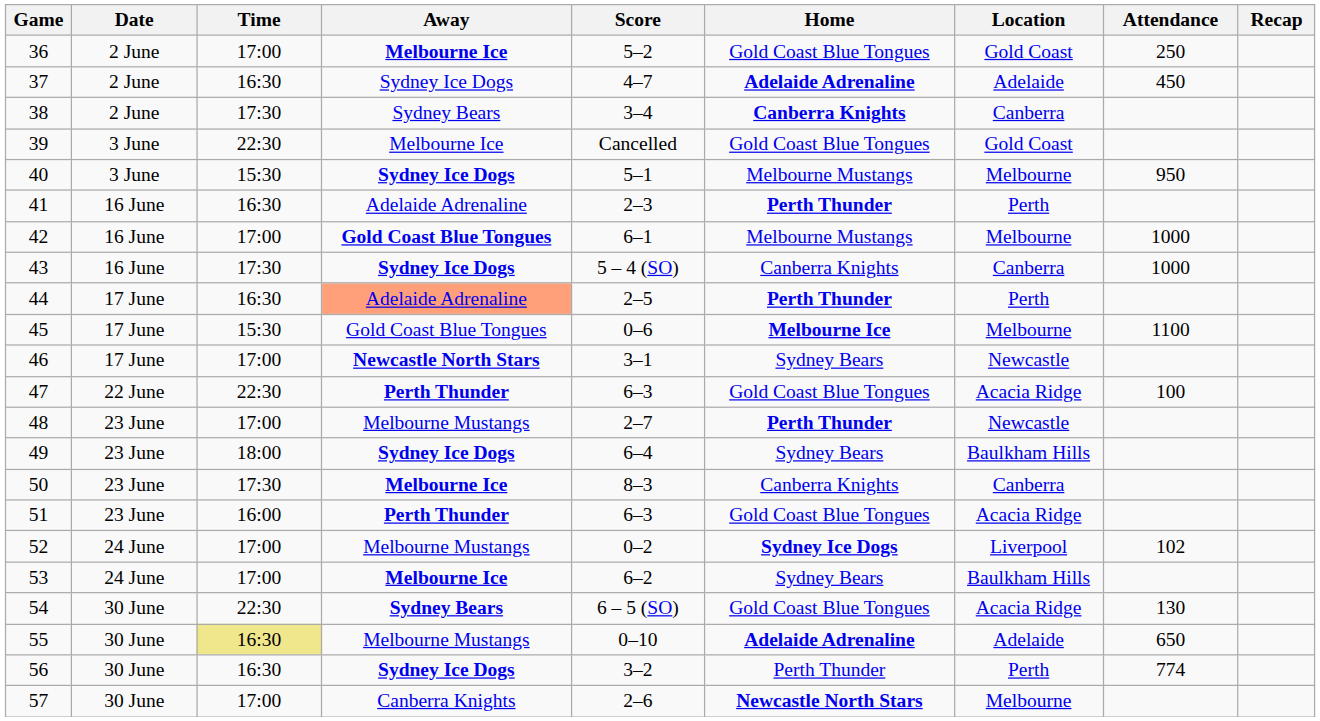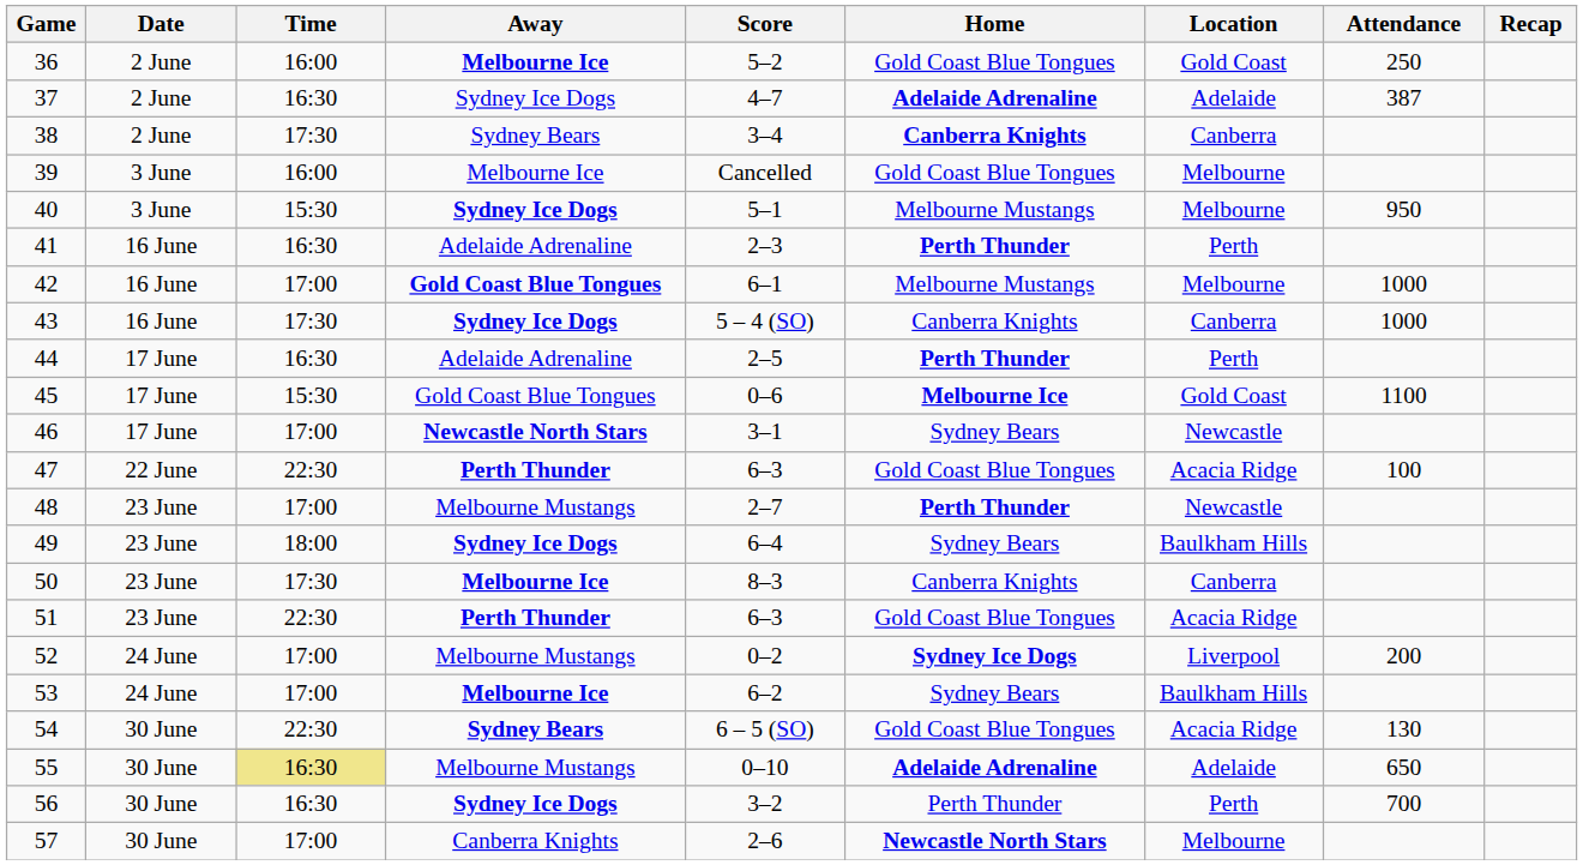36 | Time: 17:00 -> 16:00
37 | Attendance: 450 -> 387
39 | Time: 22:30 -> 16:00
39 | Location: Gold Coast -> Melbourne
44 | Away: lightsalmon background -> no background
45 | Location: Melbourne -> Gold Coast
51 | Time: 16:00 -> 22:30
52 | Attendance: 102 -> 200
56 | Attendance: 774 -> 700
